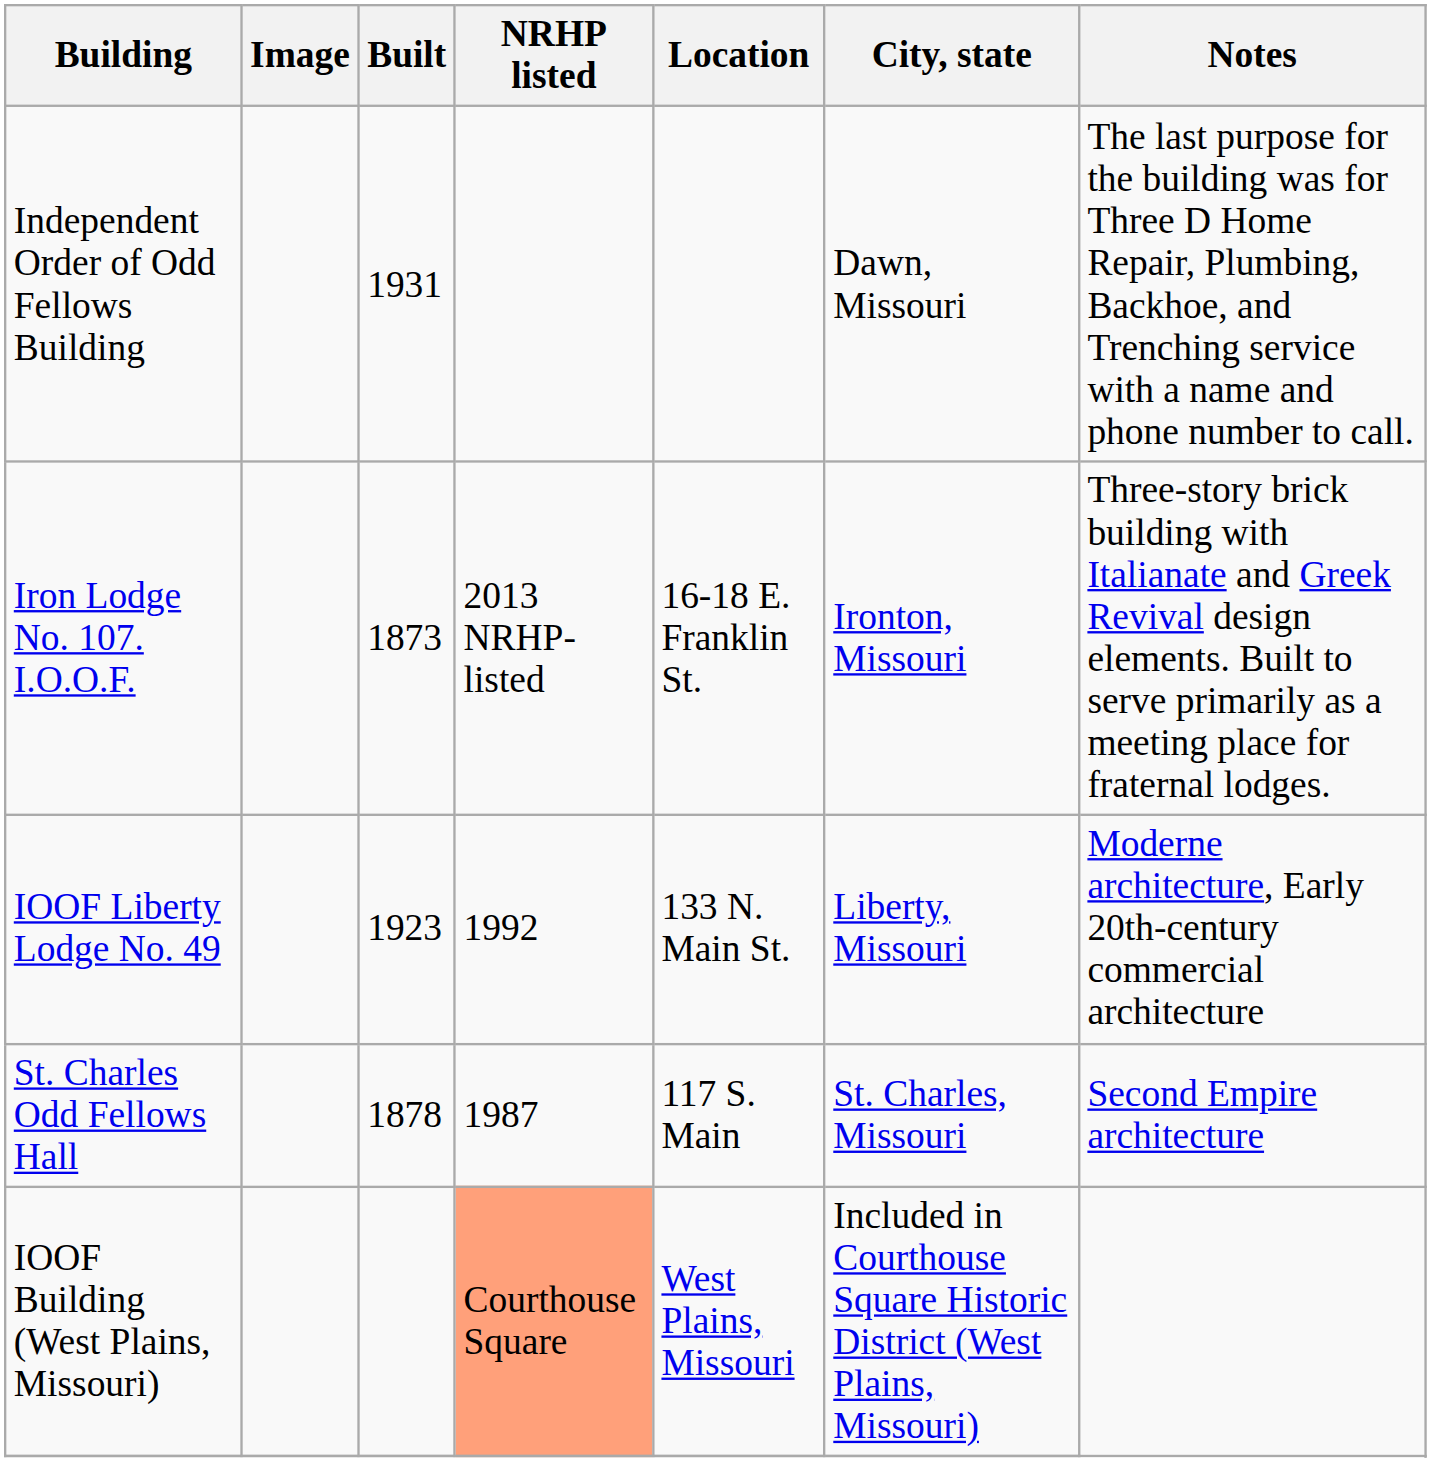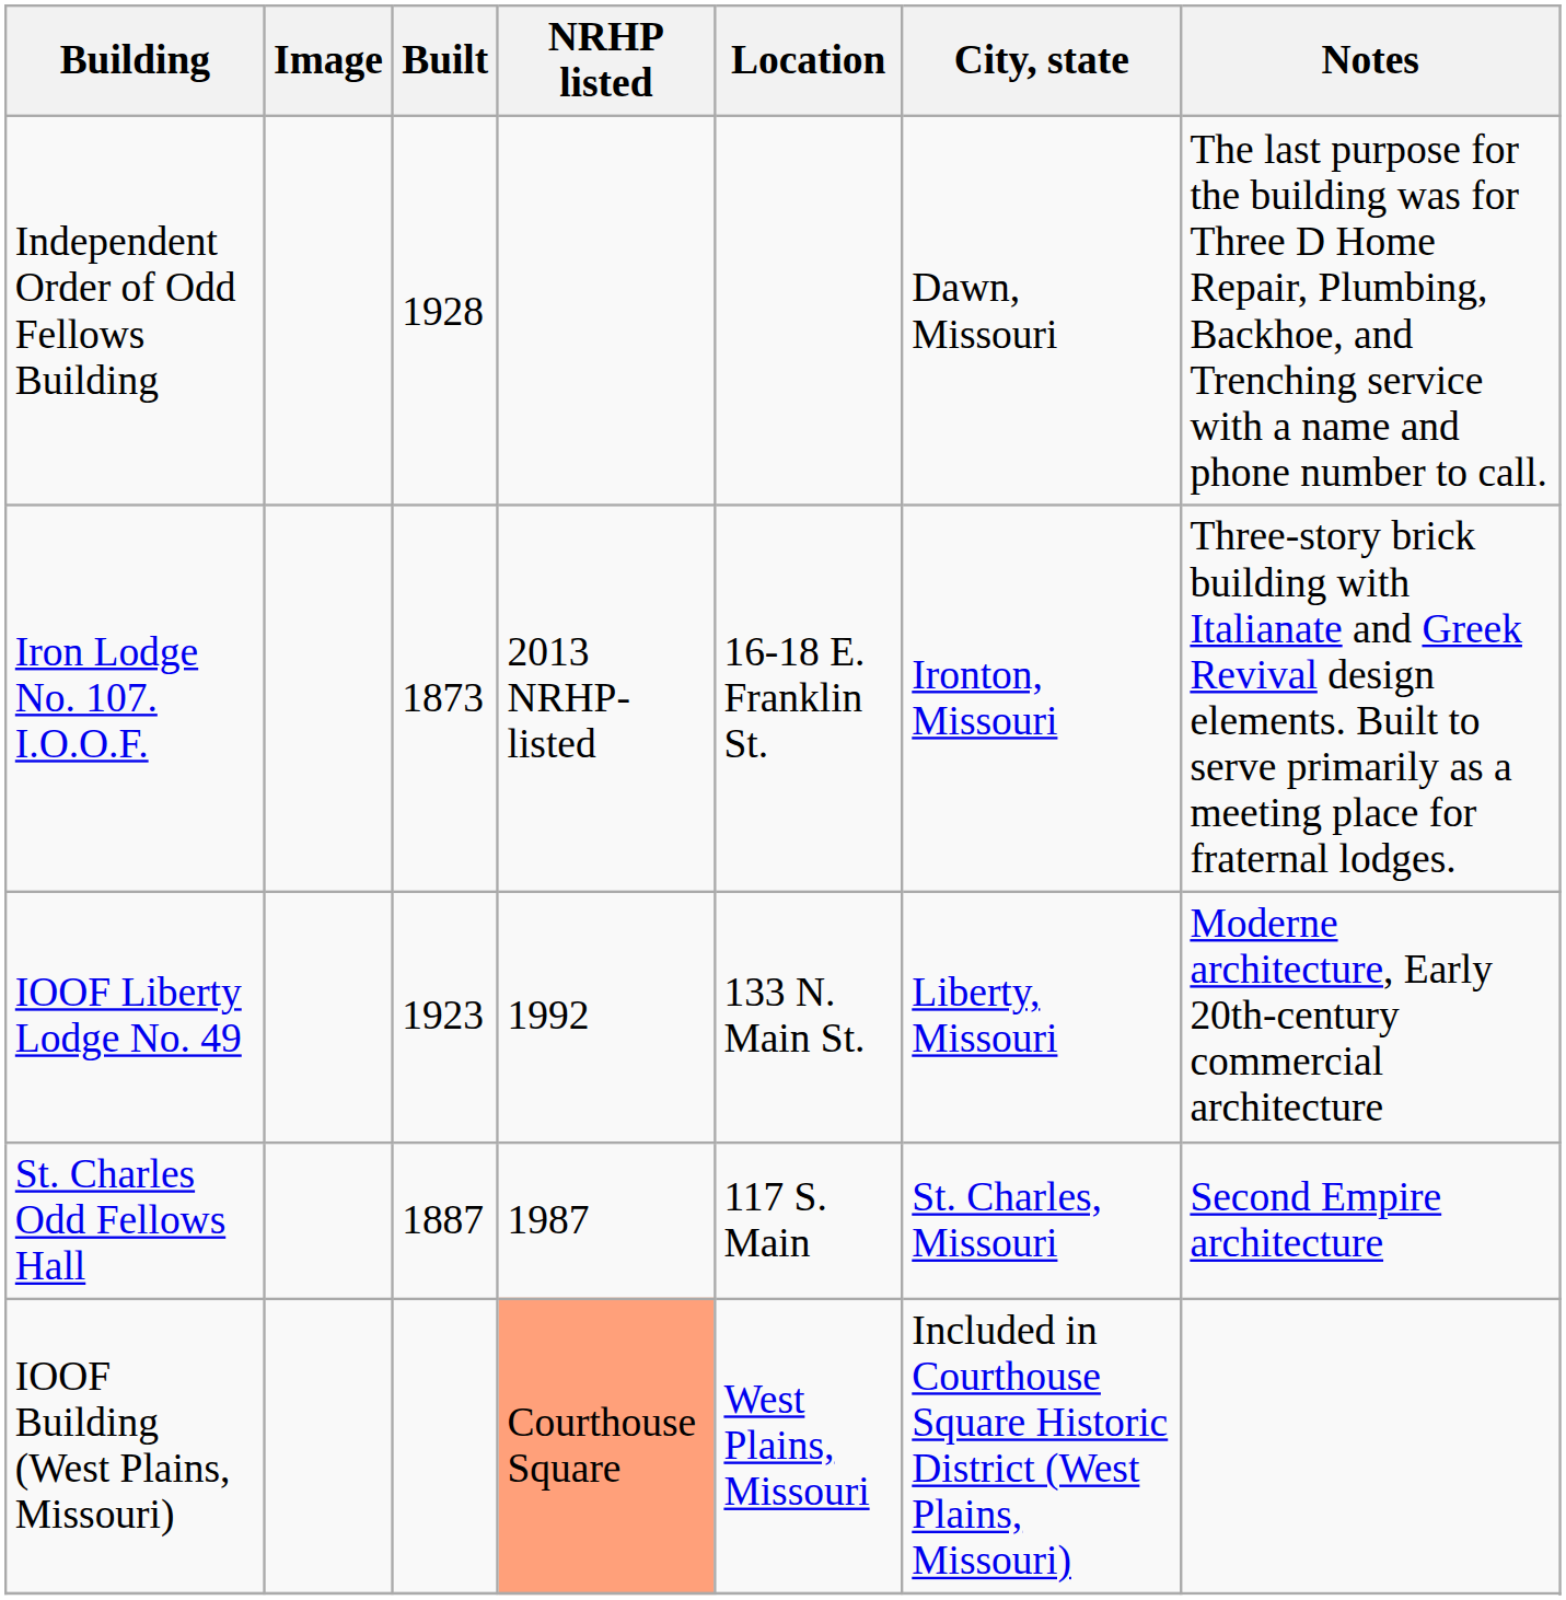Independent Order of Odd Fellows Building | Built: 1931 -> 1928
St. Charles Odd Fellows Hall | Built: 1878 -> 1887
